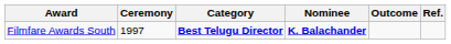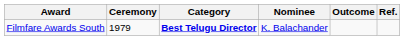Filmfare Awards South | Ceremony: 1997 -> 1979
Filmfare Awards South | Nominee: bold -> normal
